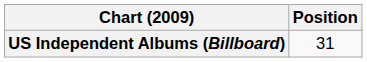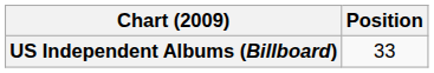US Independent Albums (Billboard) | Position: 31 -> 33
